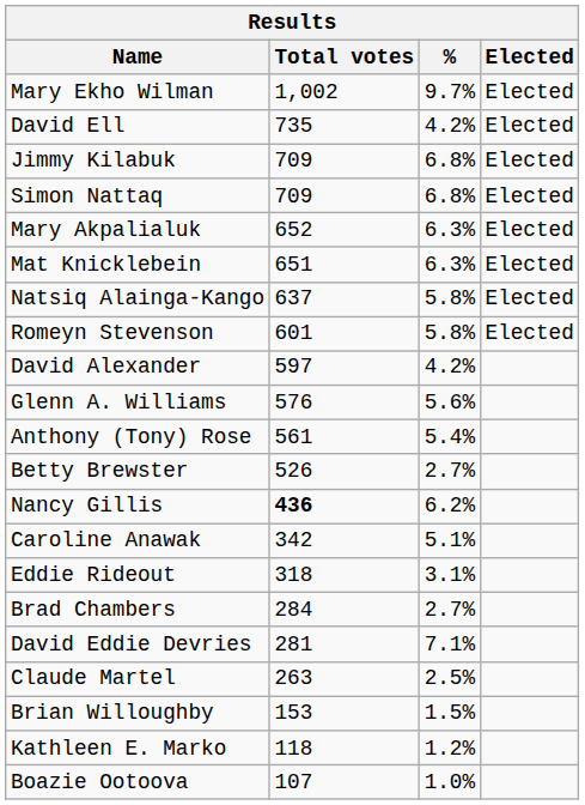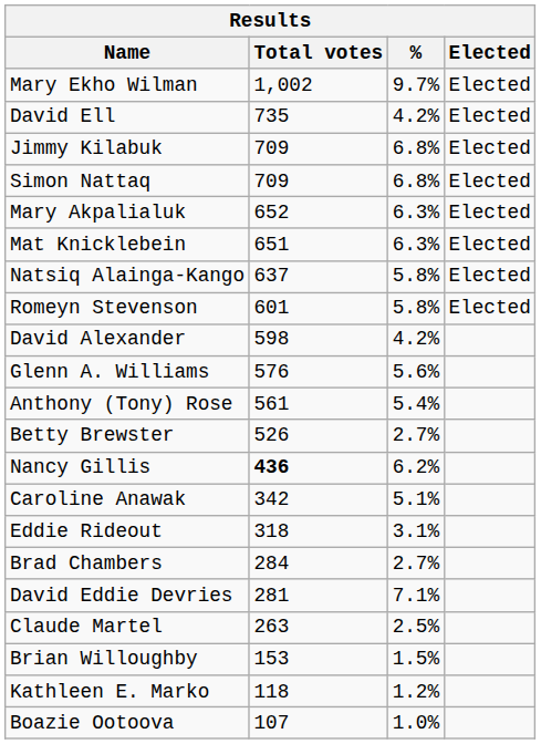David Alexander | Total votes: 597 -> 598
